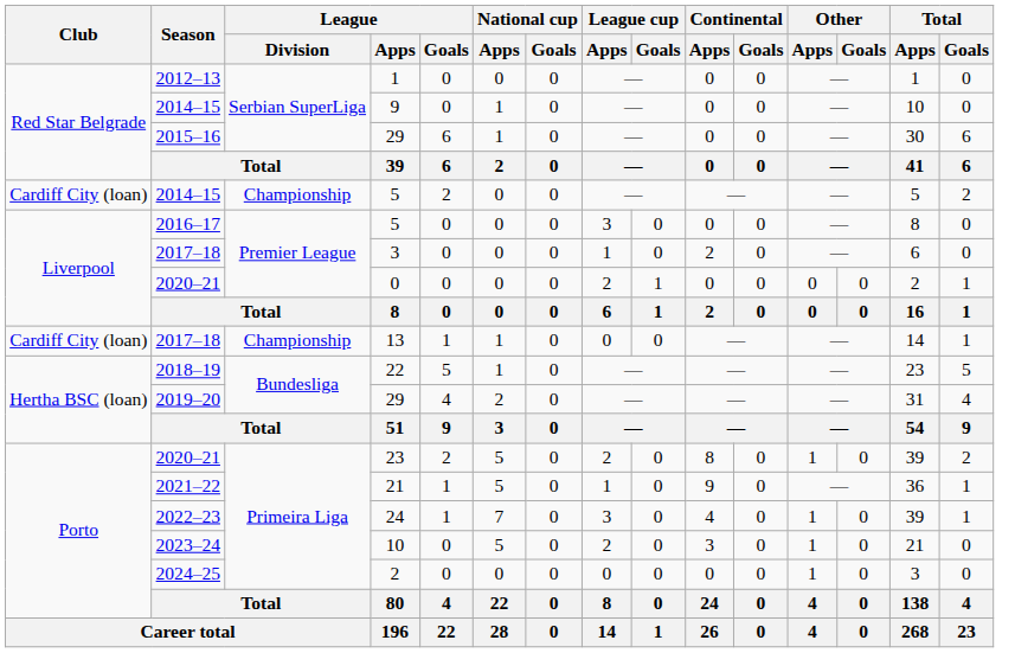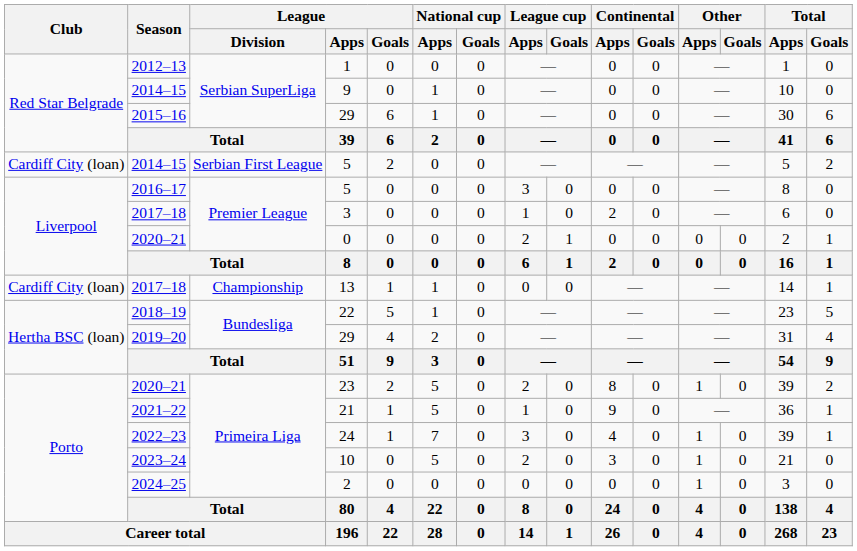2014–15 / 5 | League / Division: Championship -> Serbian First League
